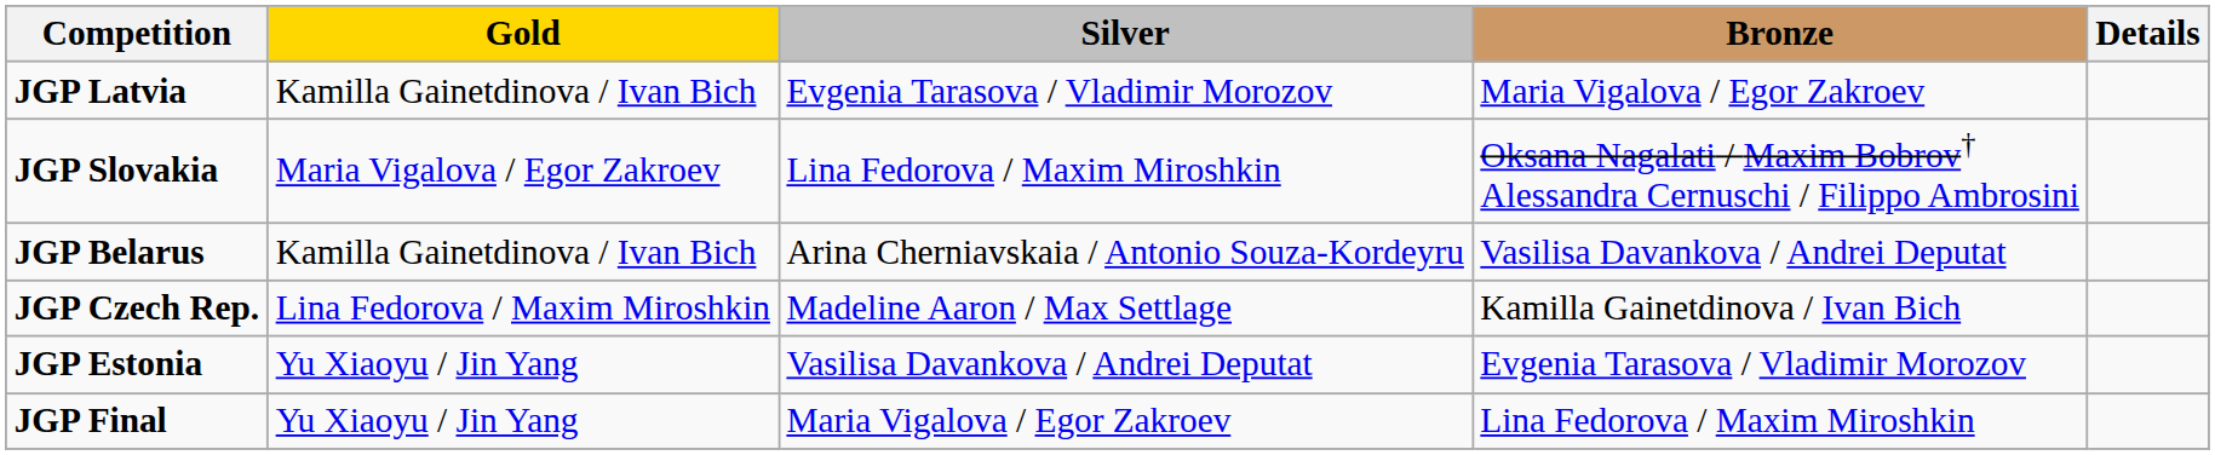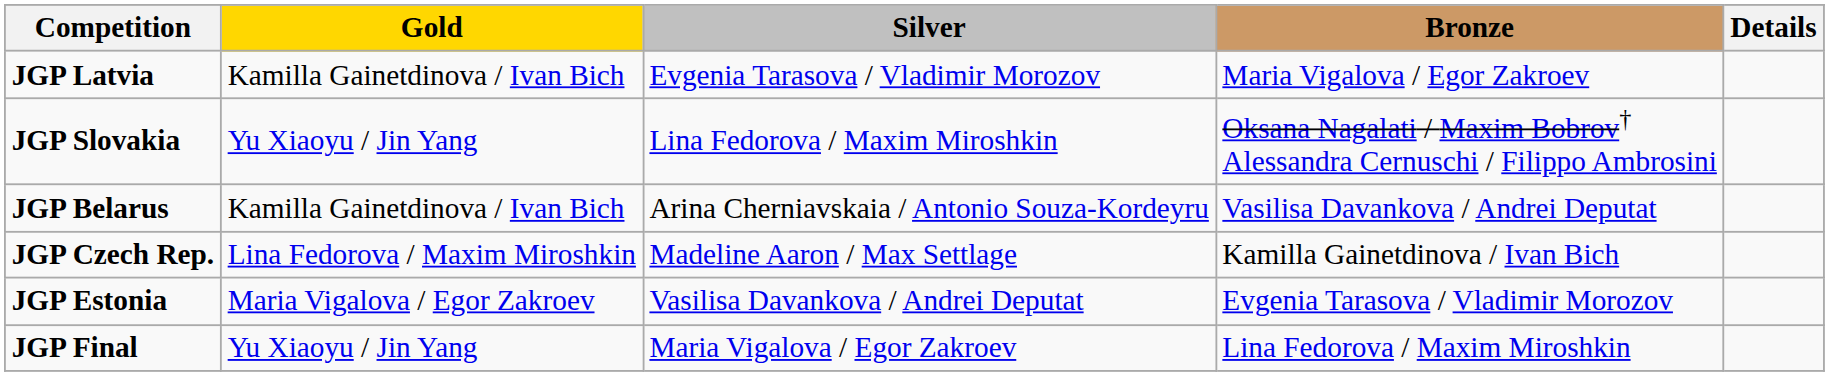JGP Slovakia | Gold: Maria Vigalova / Egor Zakroev -> Yu Xiaoyu / Jin Yang
JGP Estonia | Gold: Yu Xiaoyu / Jin Yang -> Maria Vigalova / Egor Zakroev
